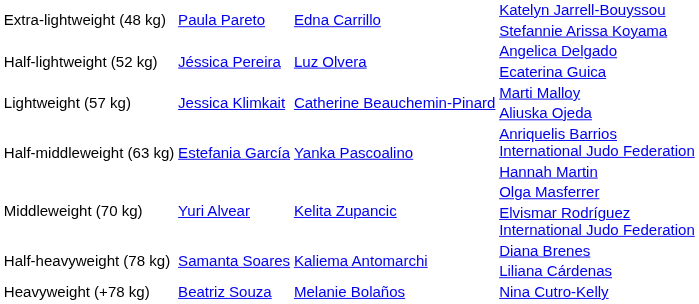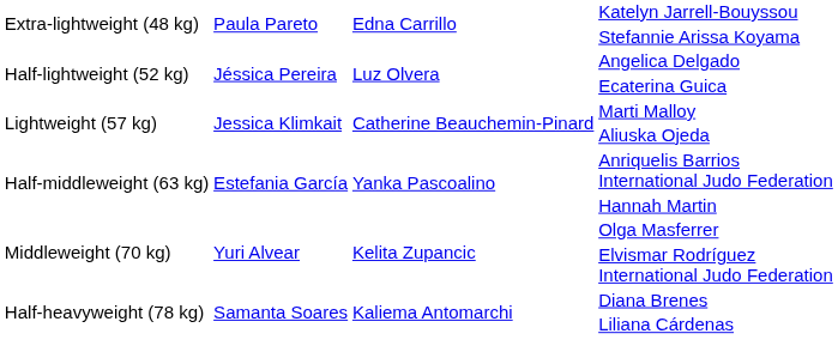- row: Heavyweight (+78 kg) | Beatriz Souza | Melanie Bolaños | Nina Cutro-Kelly
